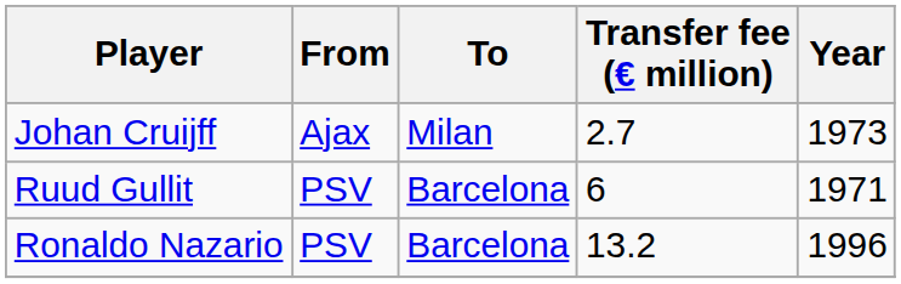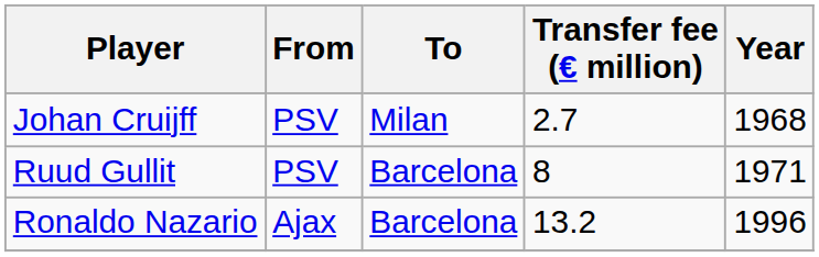Johan Cruijff | From: Ajax -> PSV
Johan Cruijff | Year: 1973 -> 1968
Ruud Gullit | Transfer fee (€ million): 6 -> 8
Ronaldo Nazario | From: PSV -> Ajax
